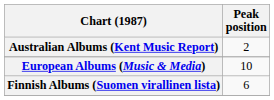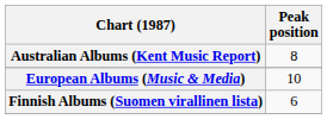Australian Albums (Kent Music Report) | Peak position: 2 -> 8
